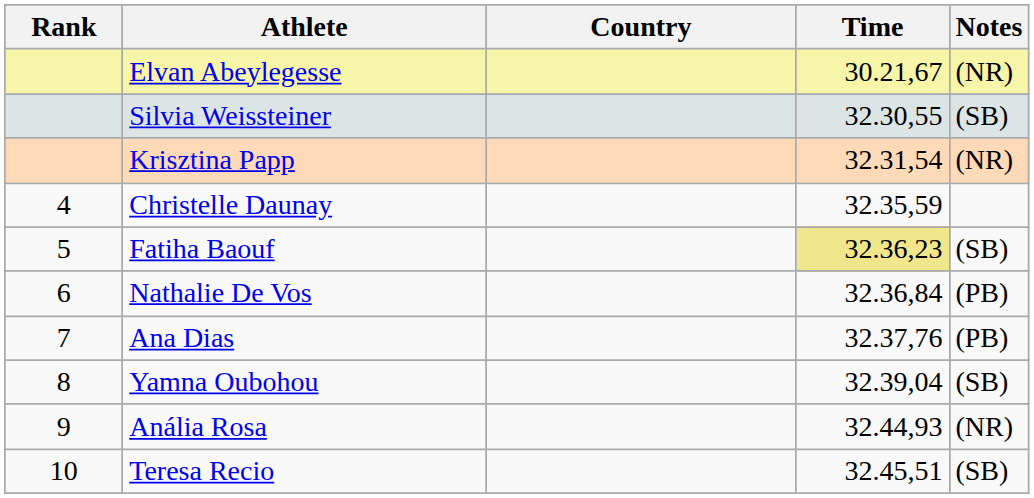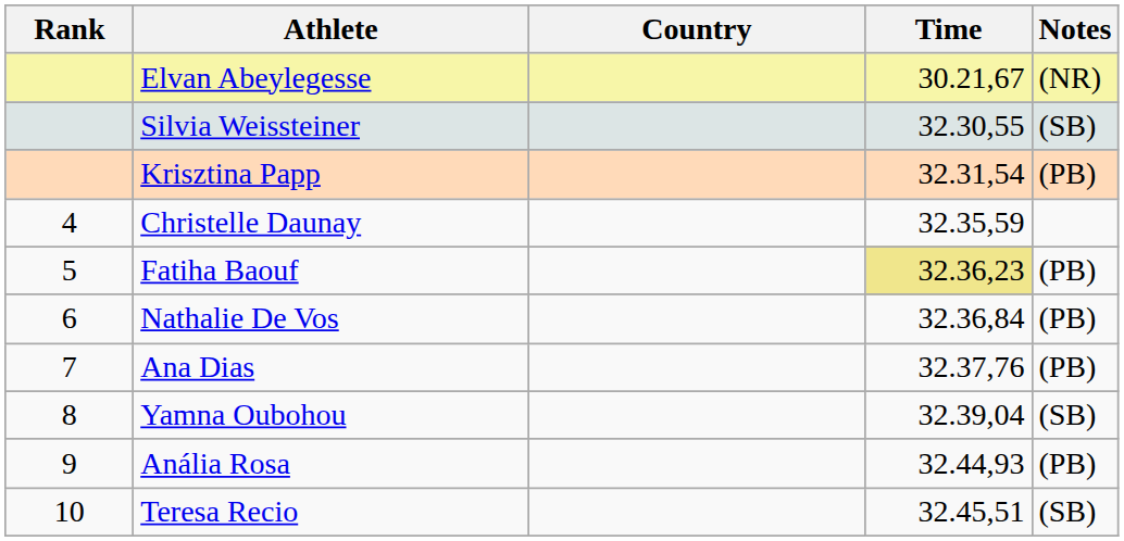Krisztina Papp | Notes: (NR) -> (PB)
Fatiha Baouf | Notes: (SB) -> (PB)
Anália Rosa | Notes: (NR) -> (PB)
